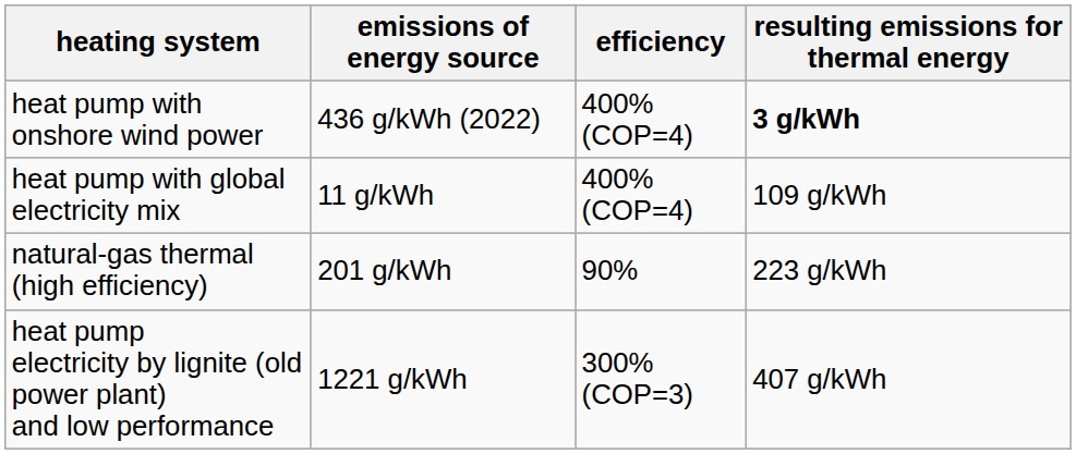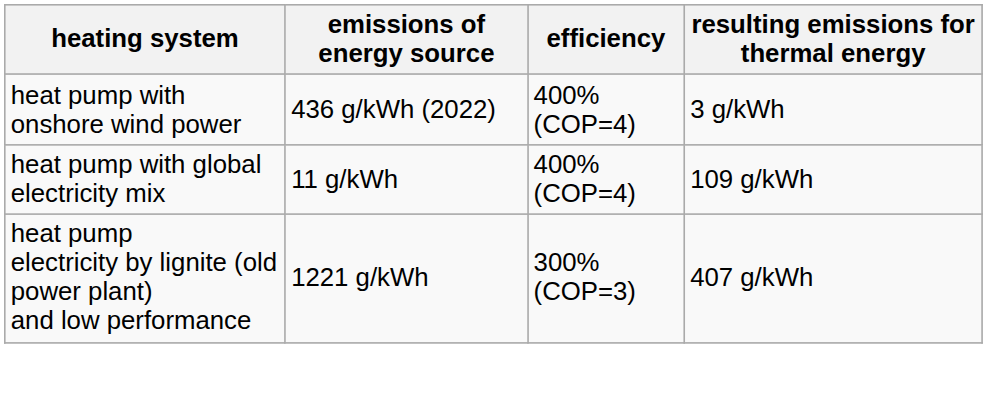heat pump with onshore wind power | resulting emissions for thermal energy: bold -> normal
- row: natural-gas thermal (high efficiency) | 201 g/kWh | 90% | 223 g/kWh
